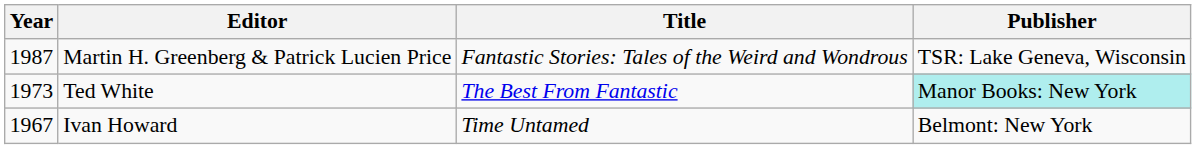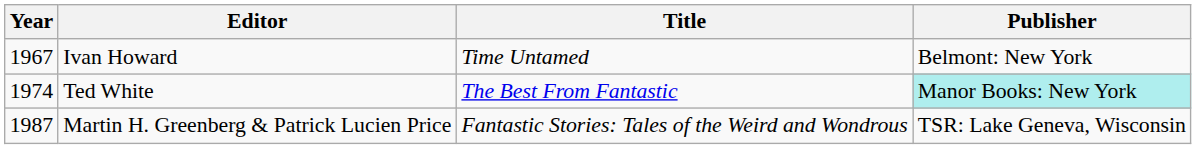rows swapped: Ivan Howard <-> Martin H. Greenberg & Patrick Lucien Price
Ted White | Year: 1973 -> 1974
